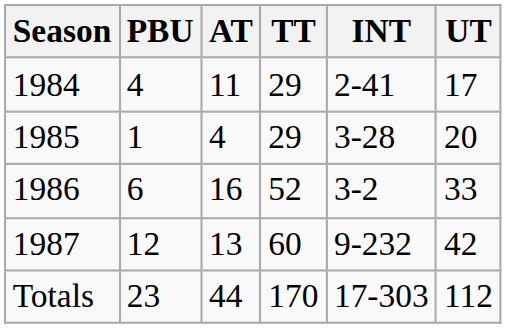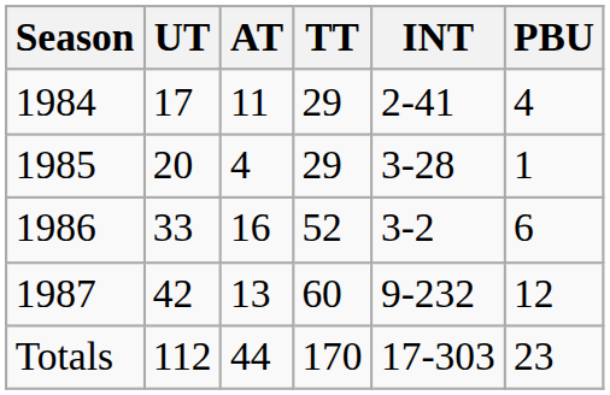columns swapped: UT <-> PBU
